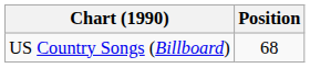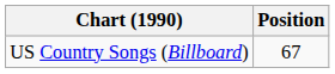US Country Songs (Billboard) | Position: 68 -> 67
